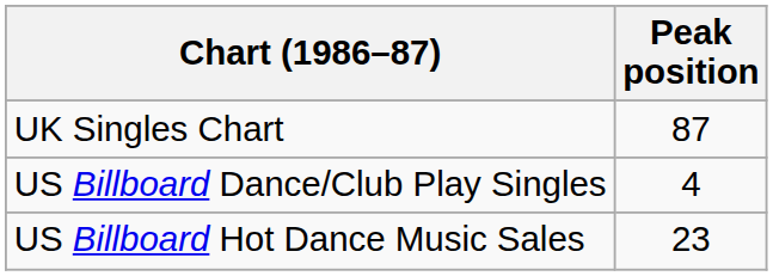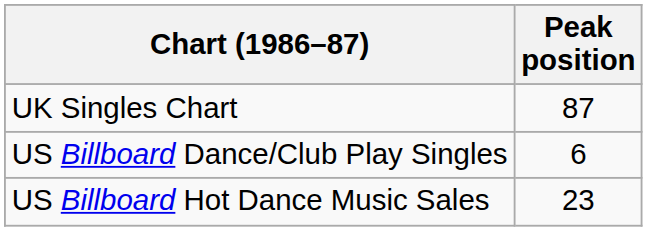US Billboard Dance/Club Play Singles | Peak position: 4 -> 6
